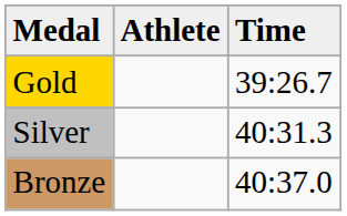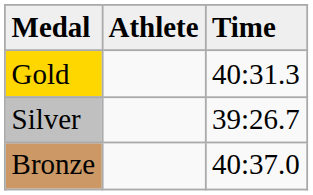Gold | Time: 39:26.7 -> 40:31.3
Silver | Time: 40:31.3 -> 39:26.7
